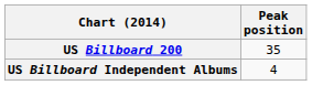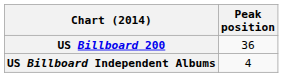US Billboard 200 | Peak position: 35 -> 36
